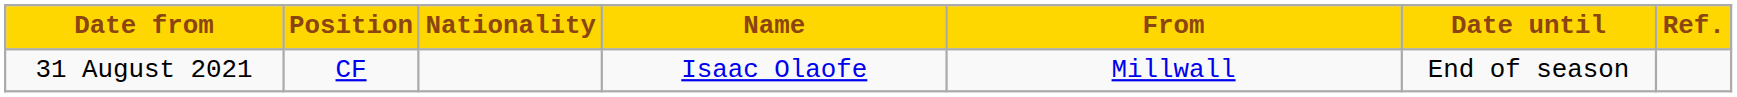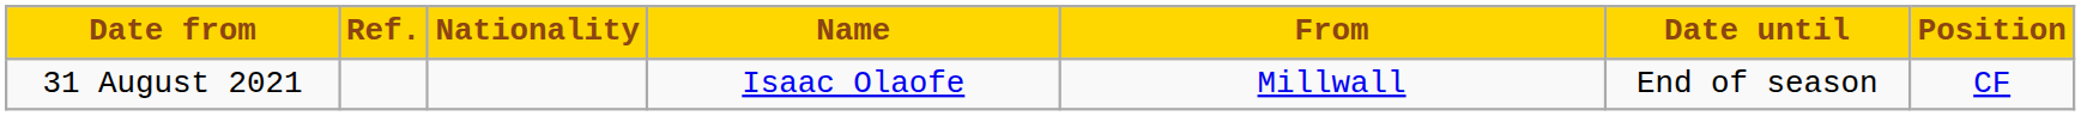columns swapped: Position <-> Ref.
